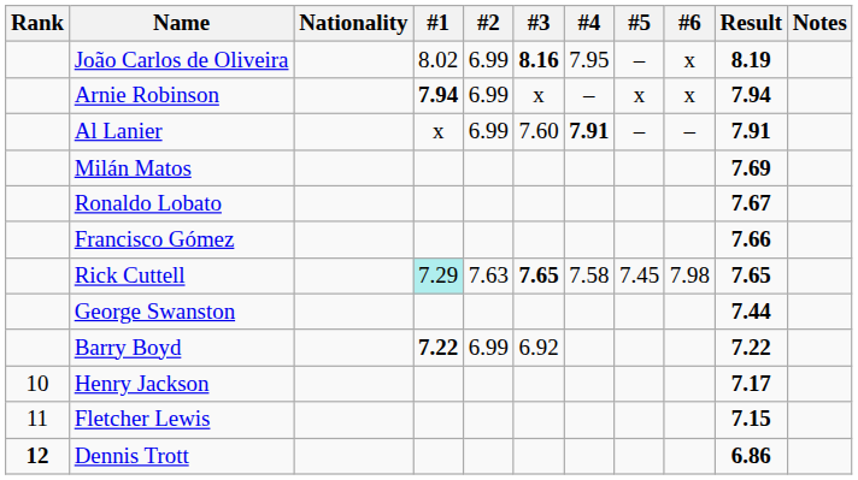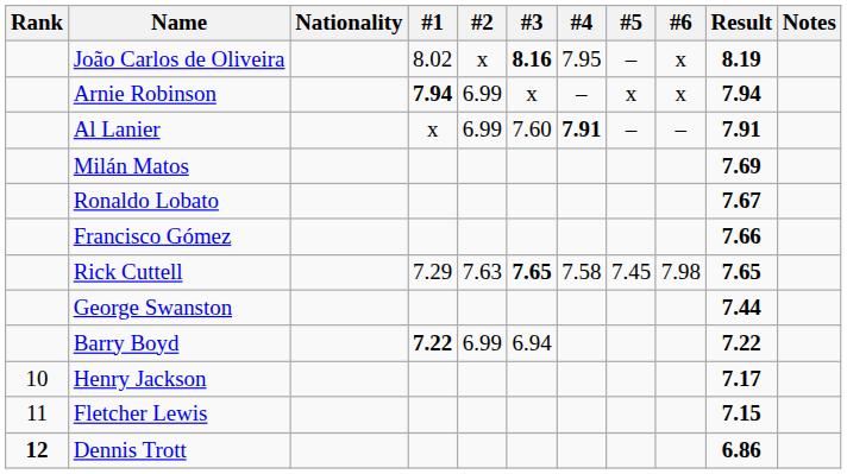João Carlos de Oliveira | #2: 6.99 -> x
Rick Cuttell | #1: paleturquoise background -> no background
Barry Boyd | #3: 6.92 -> 6.94
